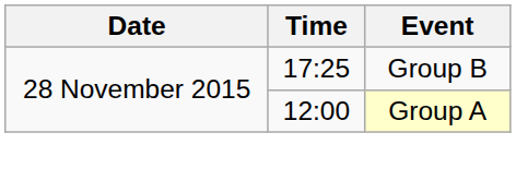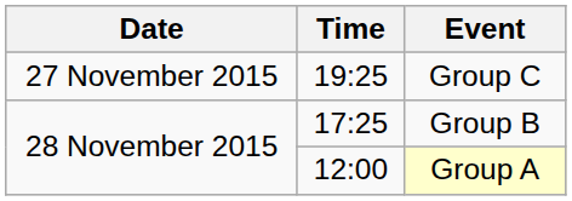+ row: 27 November 2015 | 19:25 | Group C
